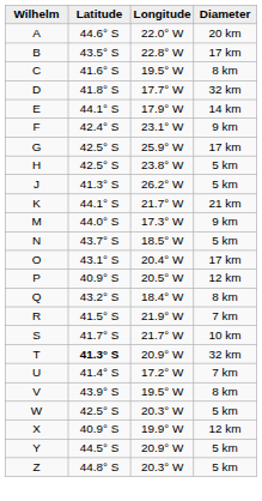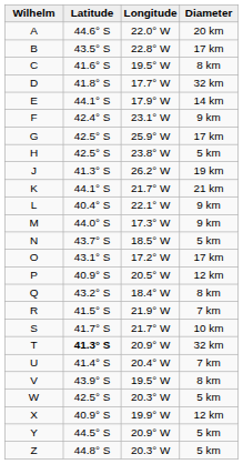J | Diameter: 5 km -> 19 km
+ row: L | 40.4° S | 22.1° W | 9 km
O | Longitude: 20.4° W -> 17.2° W
U | Longitude: 17.2° W -> 20.4° W
